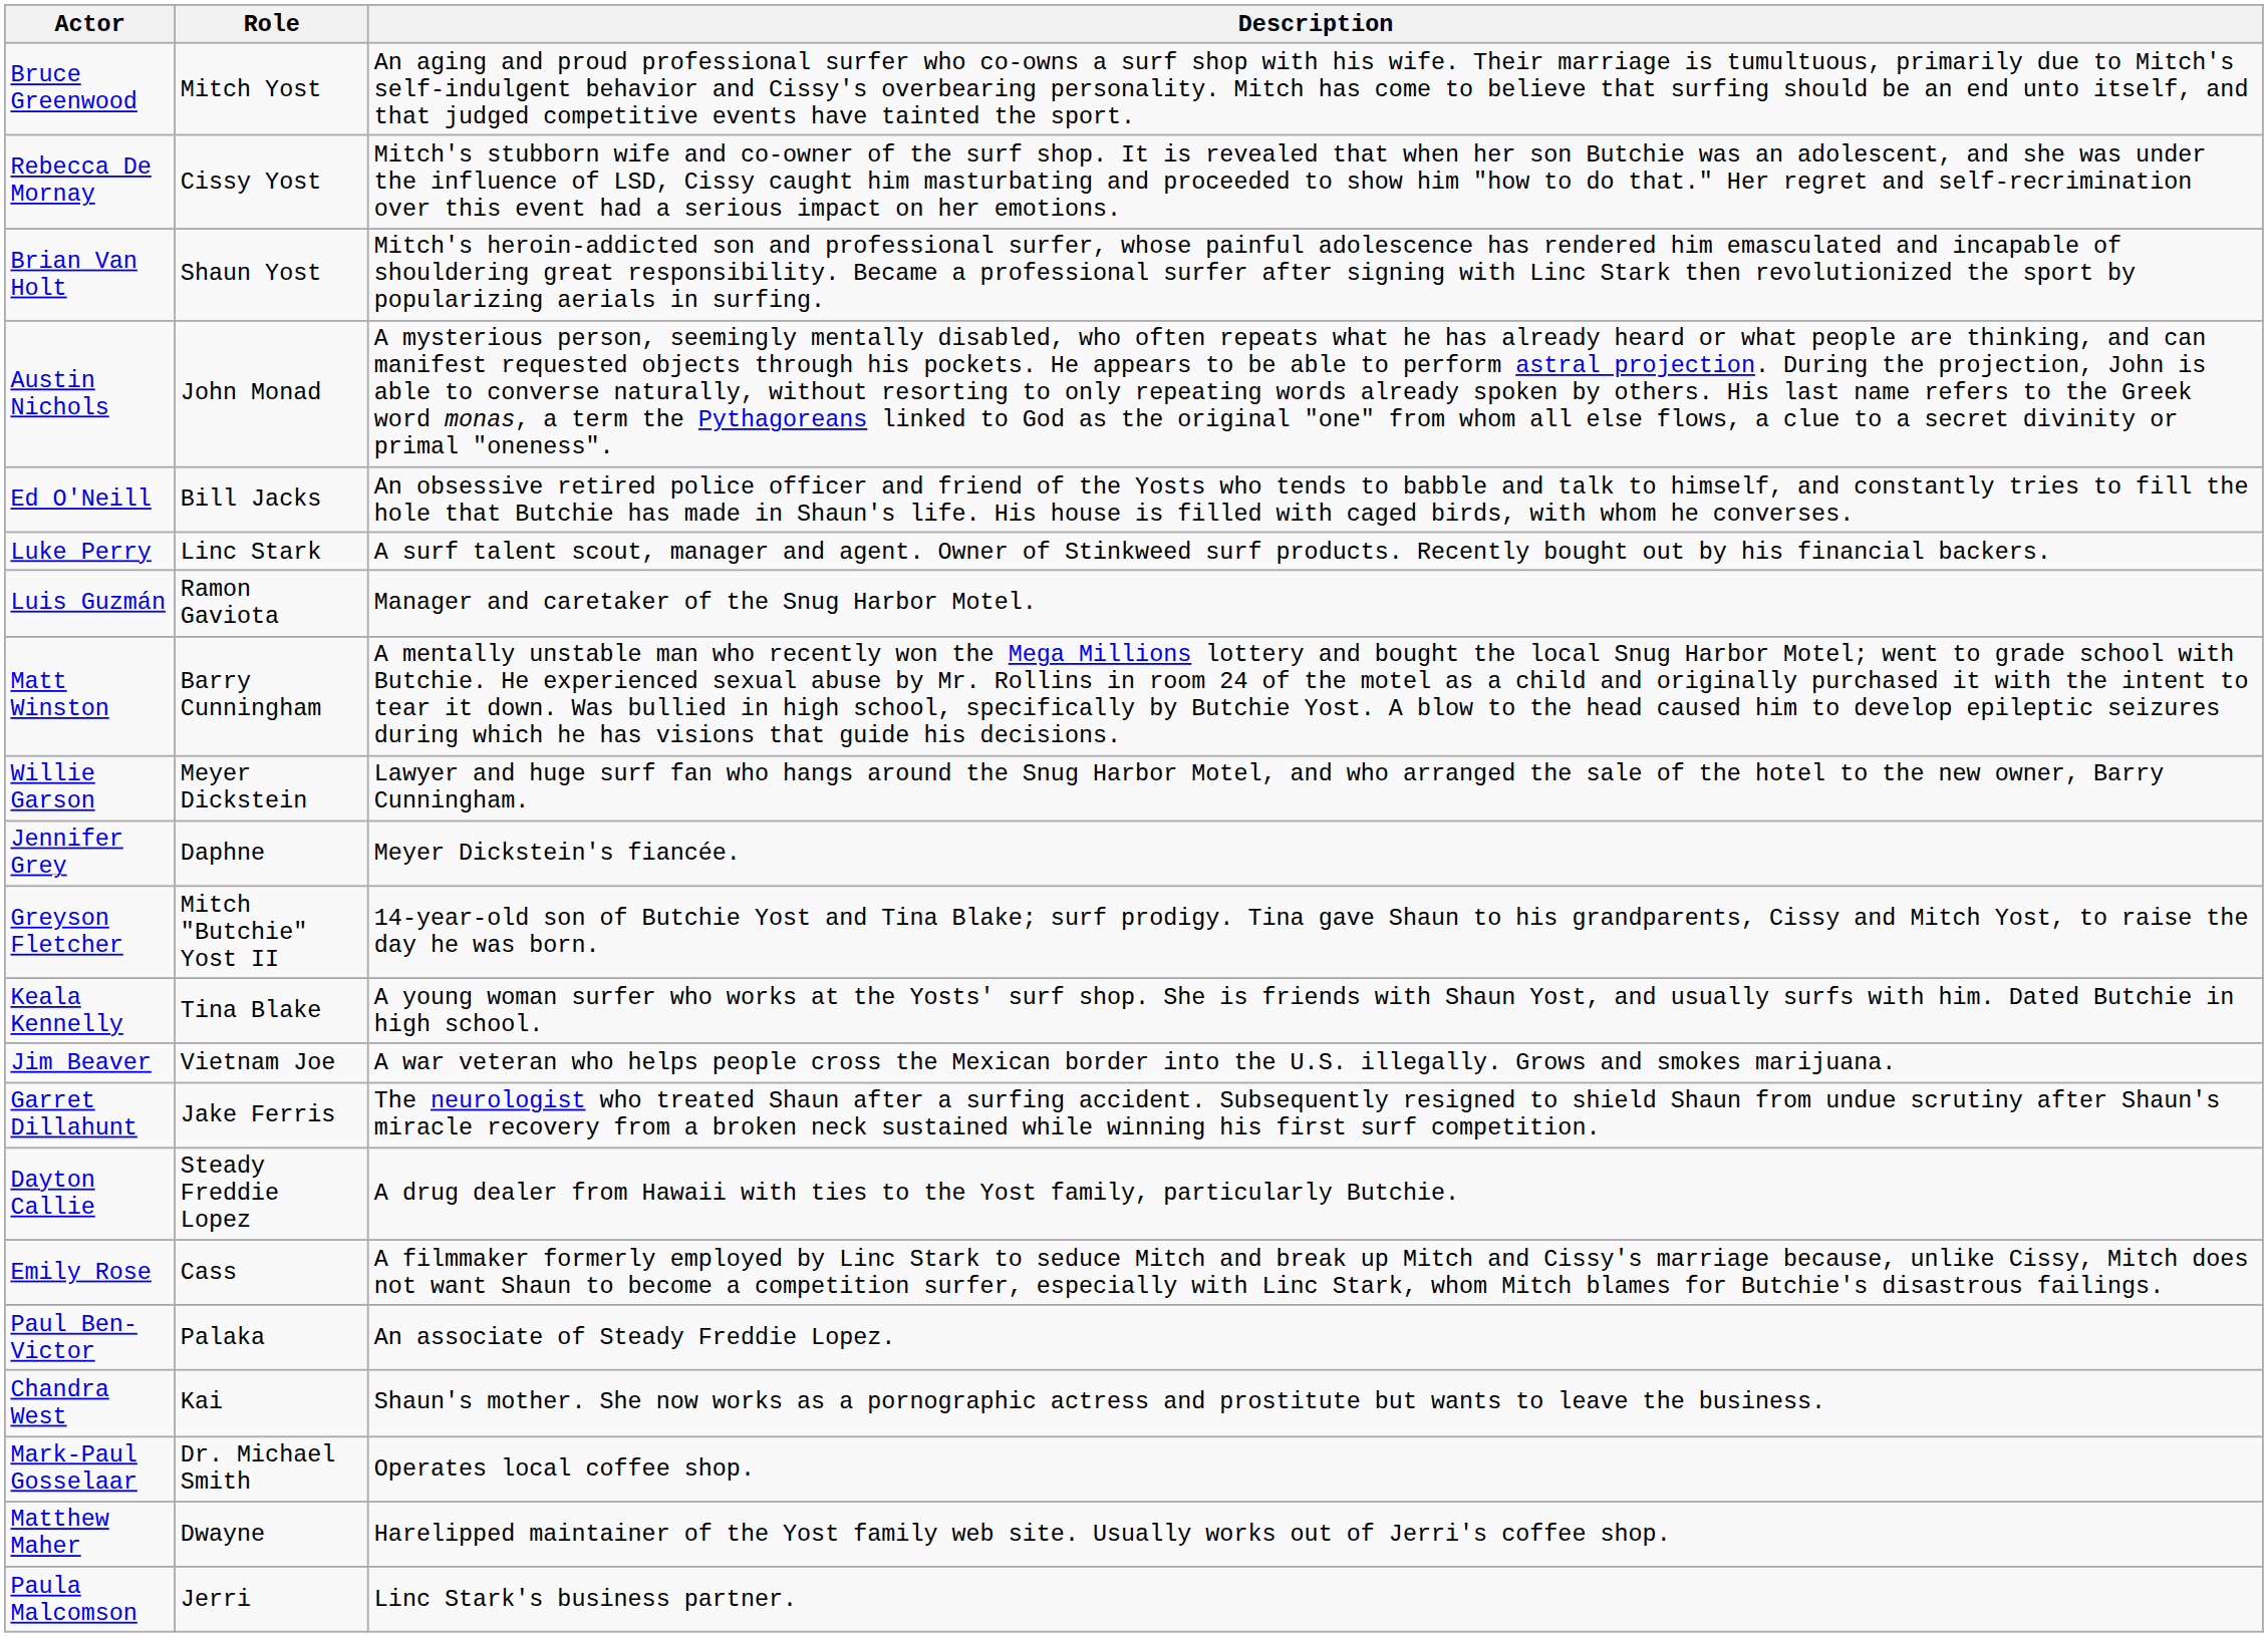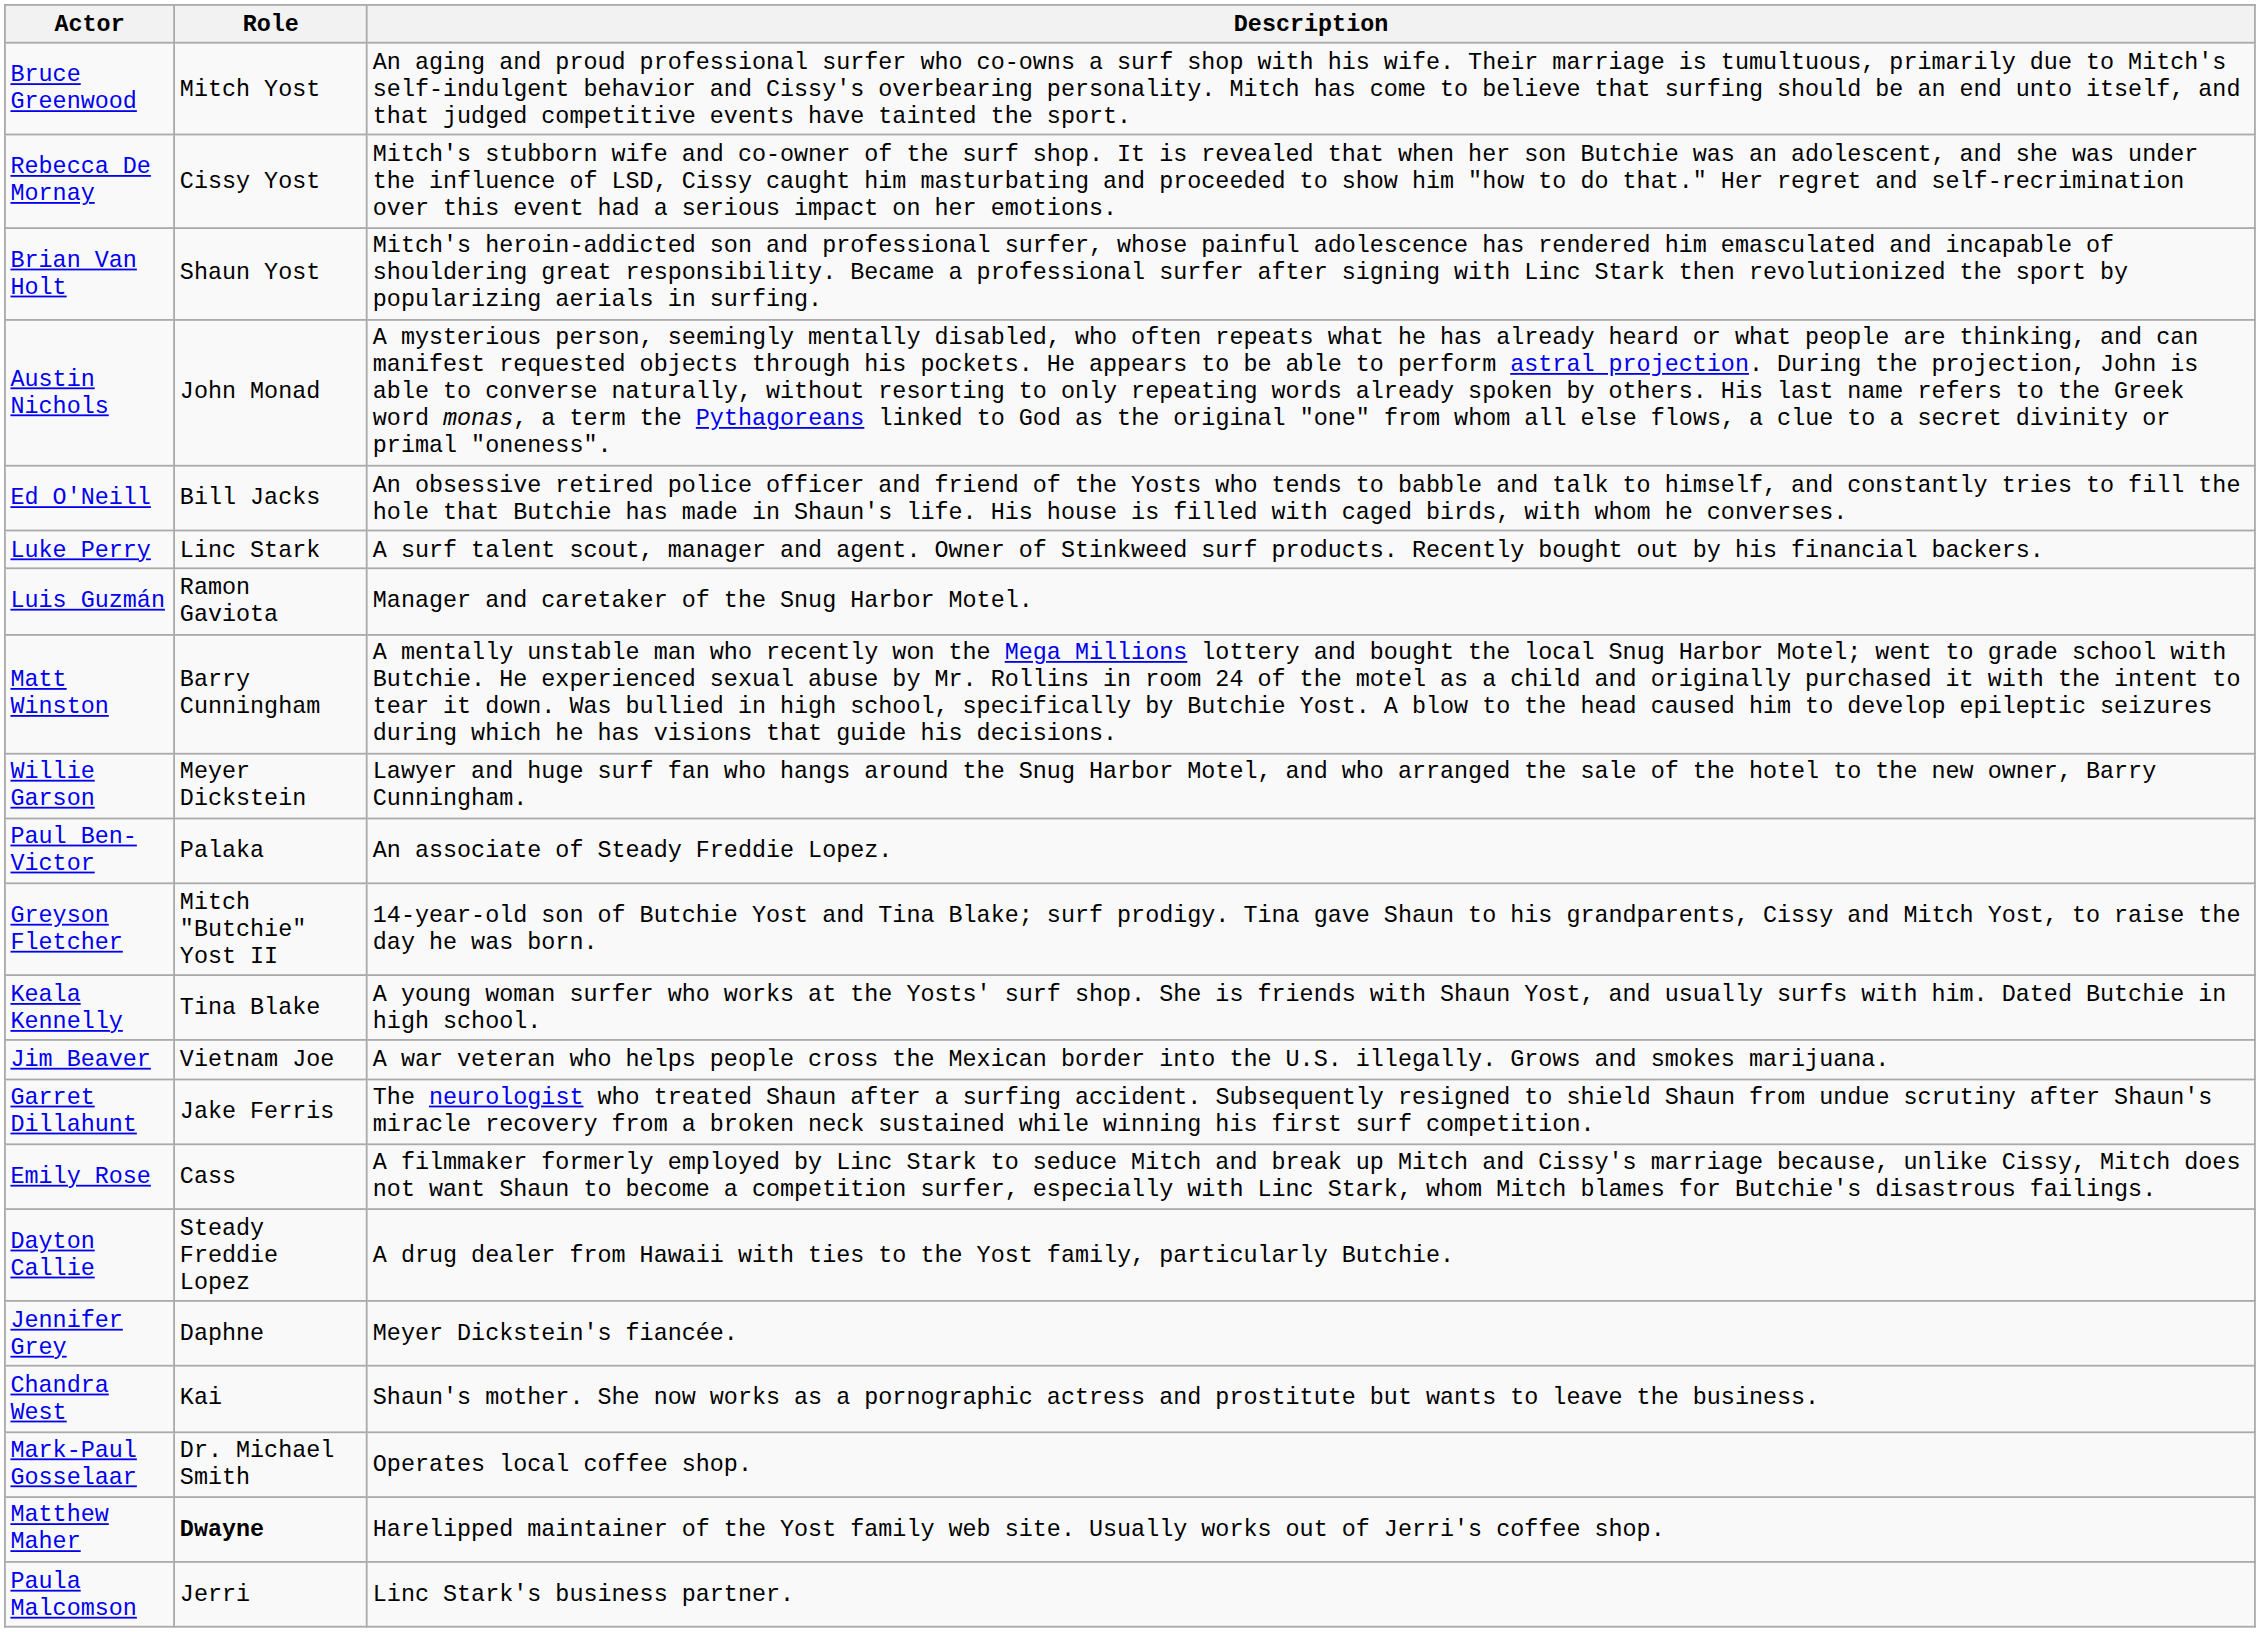rows swapped: Jennifer Grey <-> Paul Ben-Victor
rows swapped: Dayton Callie <-> Emily Rose
Matthew Maher | Role: normal -> bold
